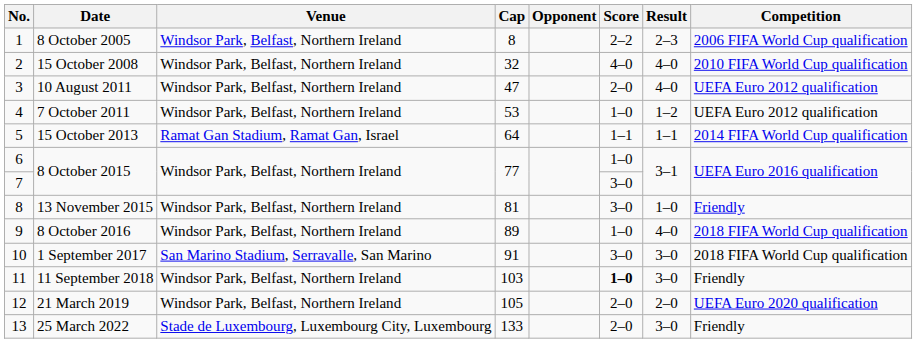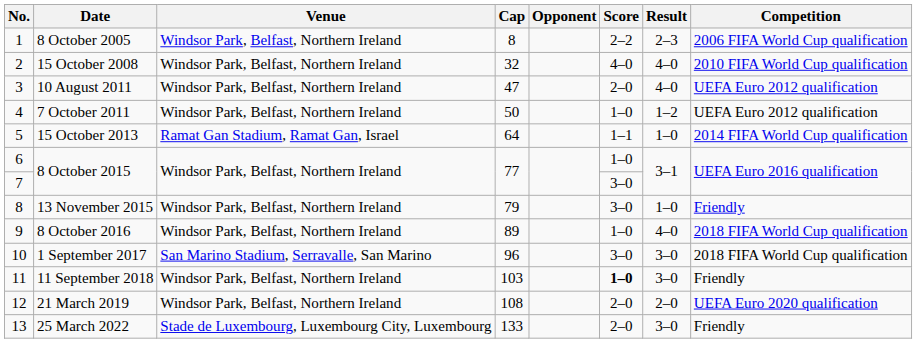7 October 2011 | Cap: 53 -> 50
15 October 2013 | Result: 1–1 -> 1–0
13 November 2015 | Cap: 81 -> 79
1 September 2017 | Cap: 91 -> 96
21 March 2019 | Cap: 105 -> 108
